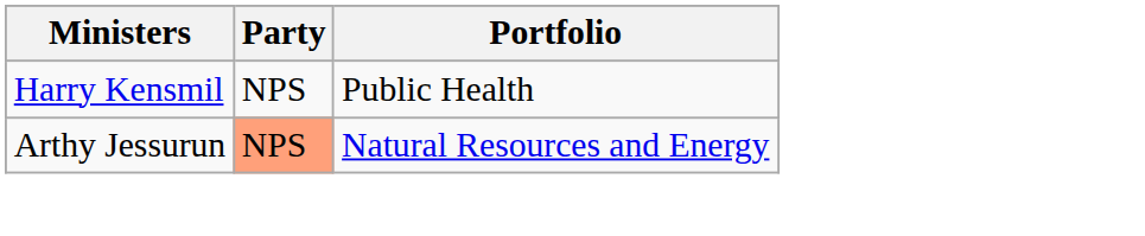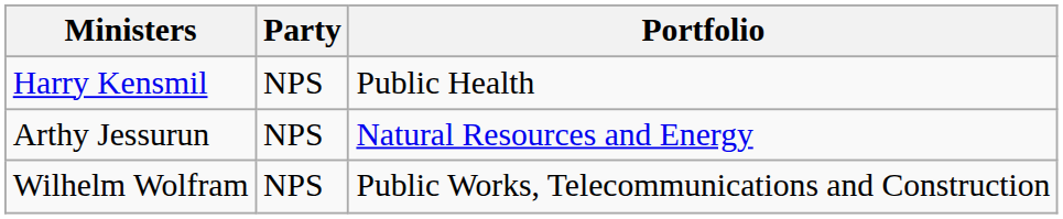Arthy Jessurun | Party: lightsalmon background -> no background
+ row: Wilhelm Wolfram | NPS | Public Works, Telecommunications and Construction
